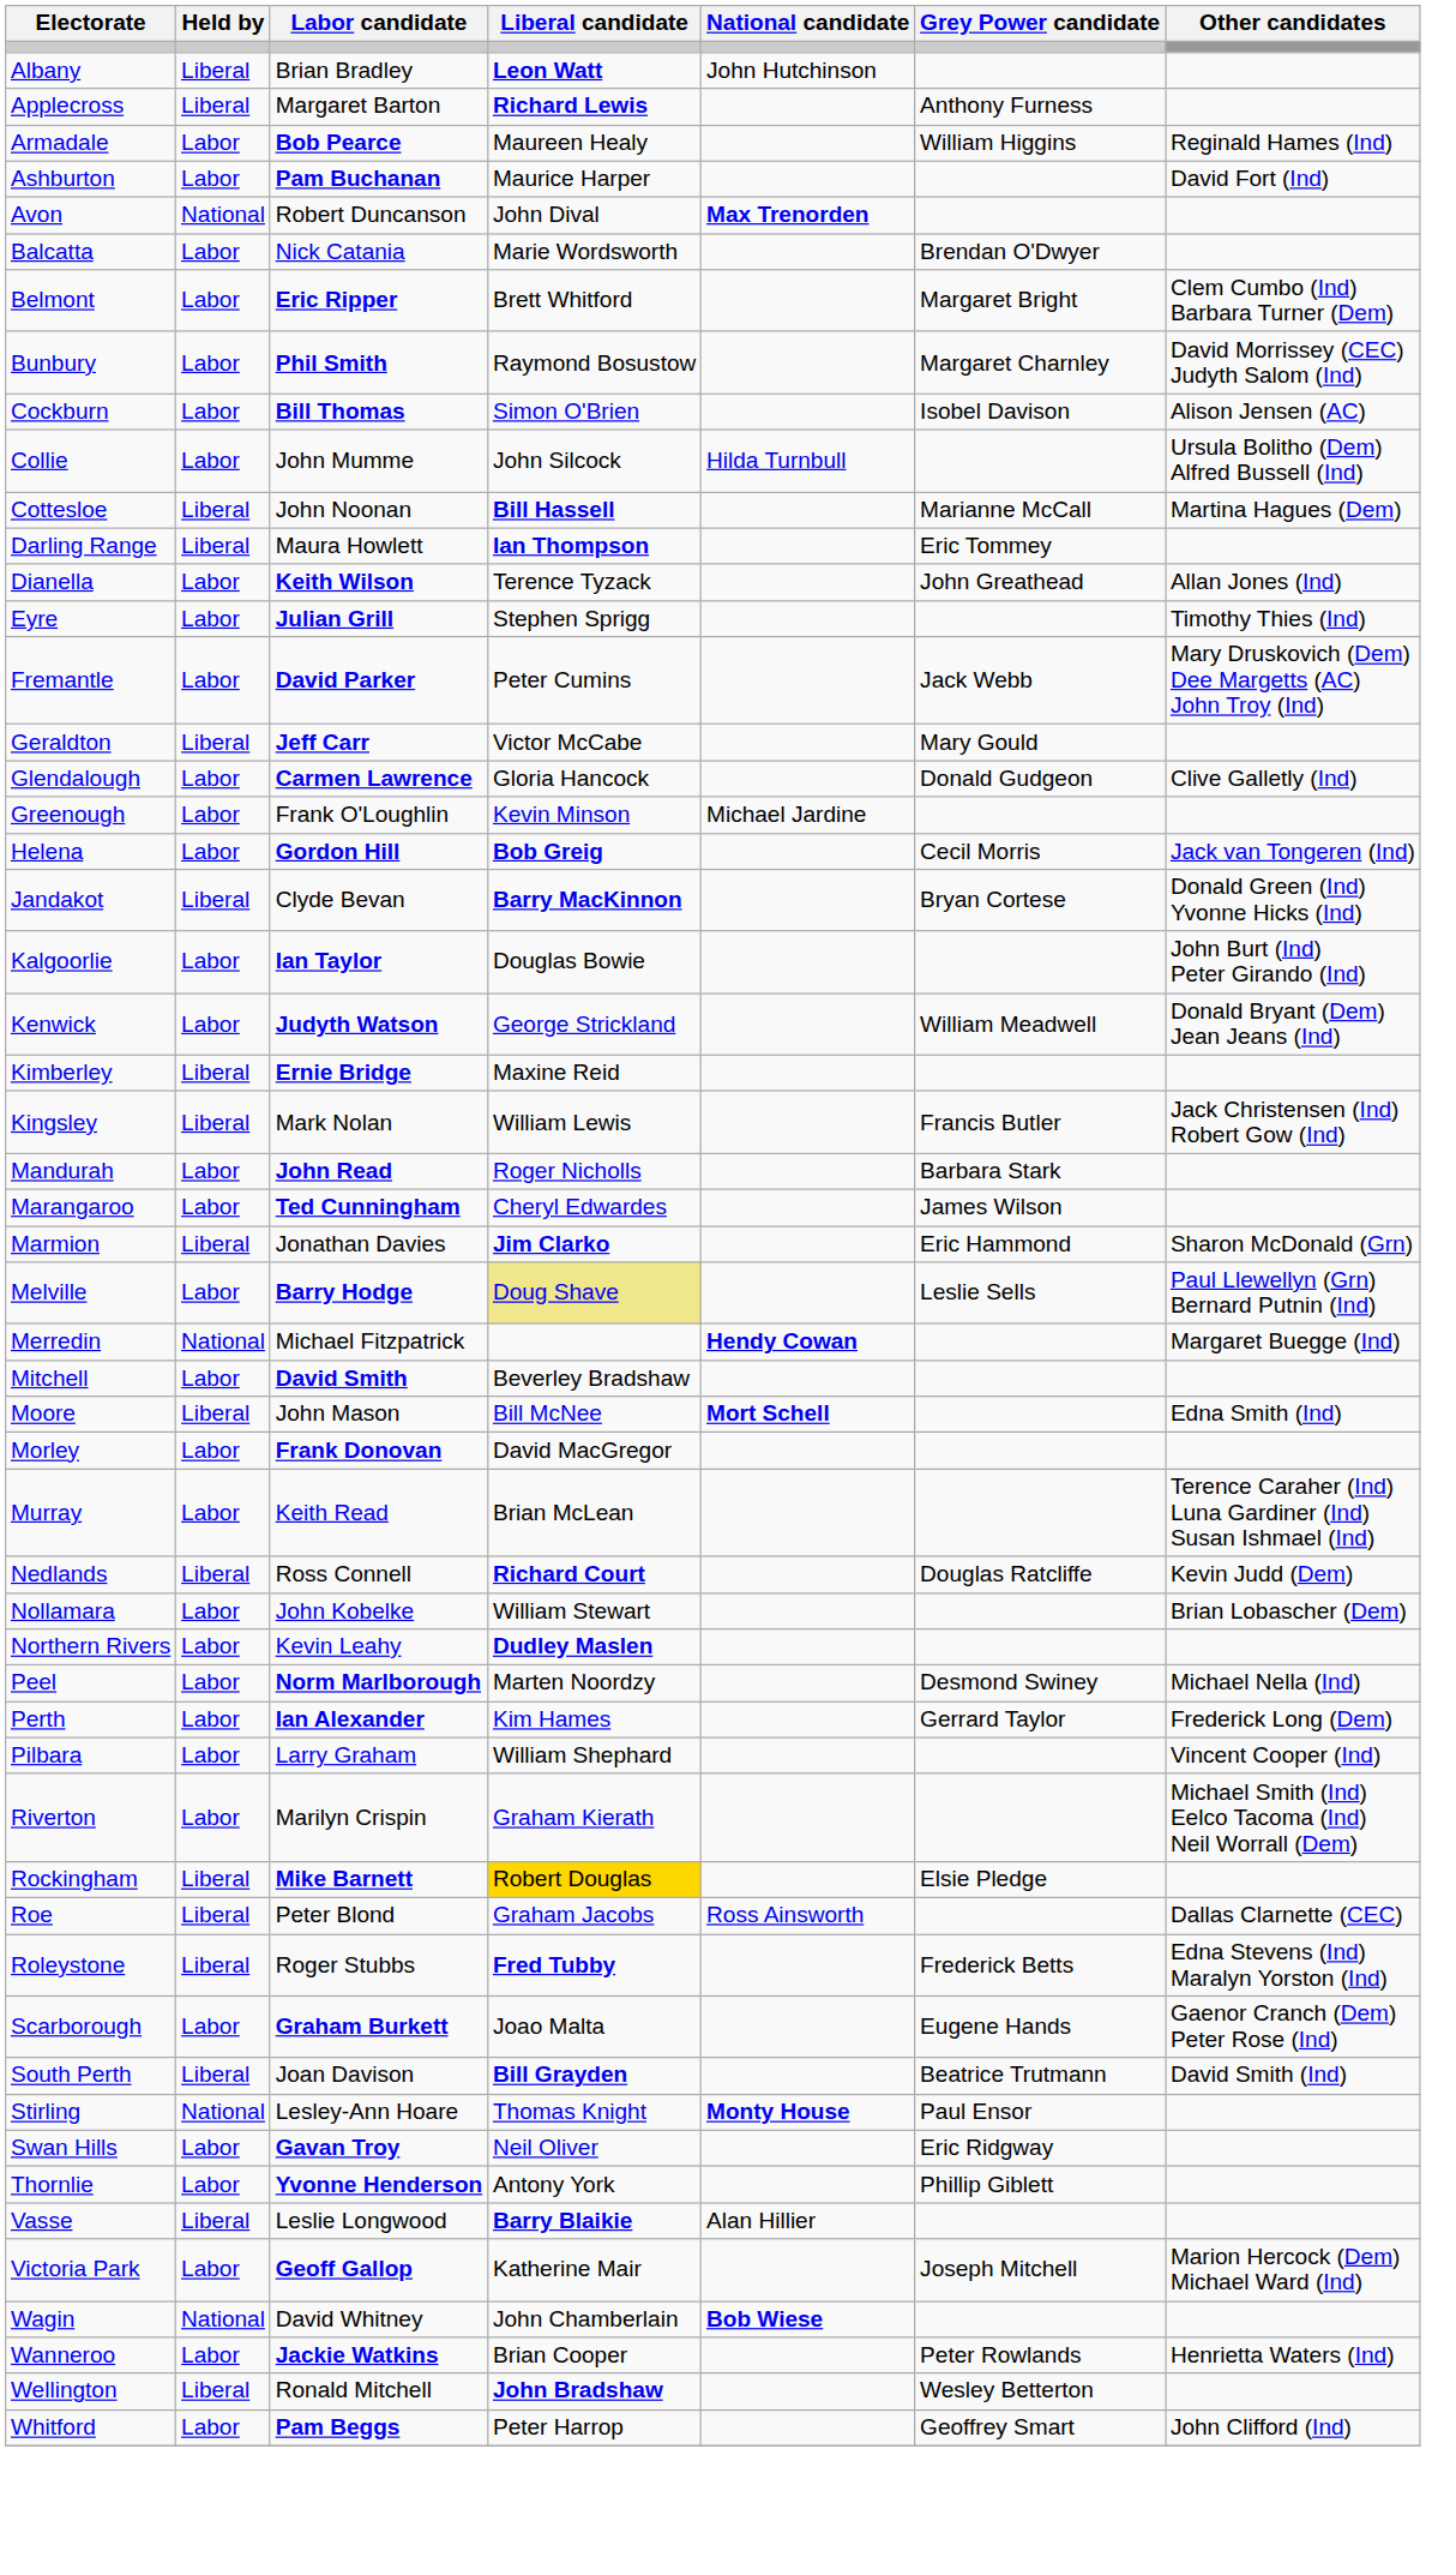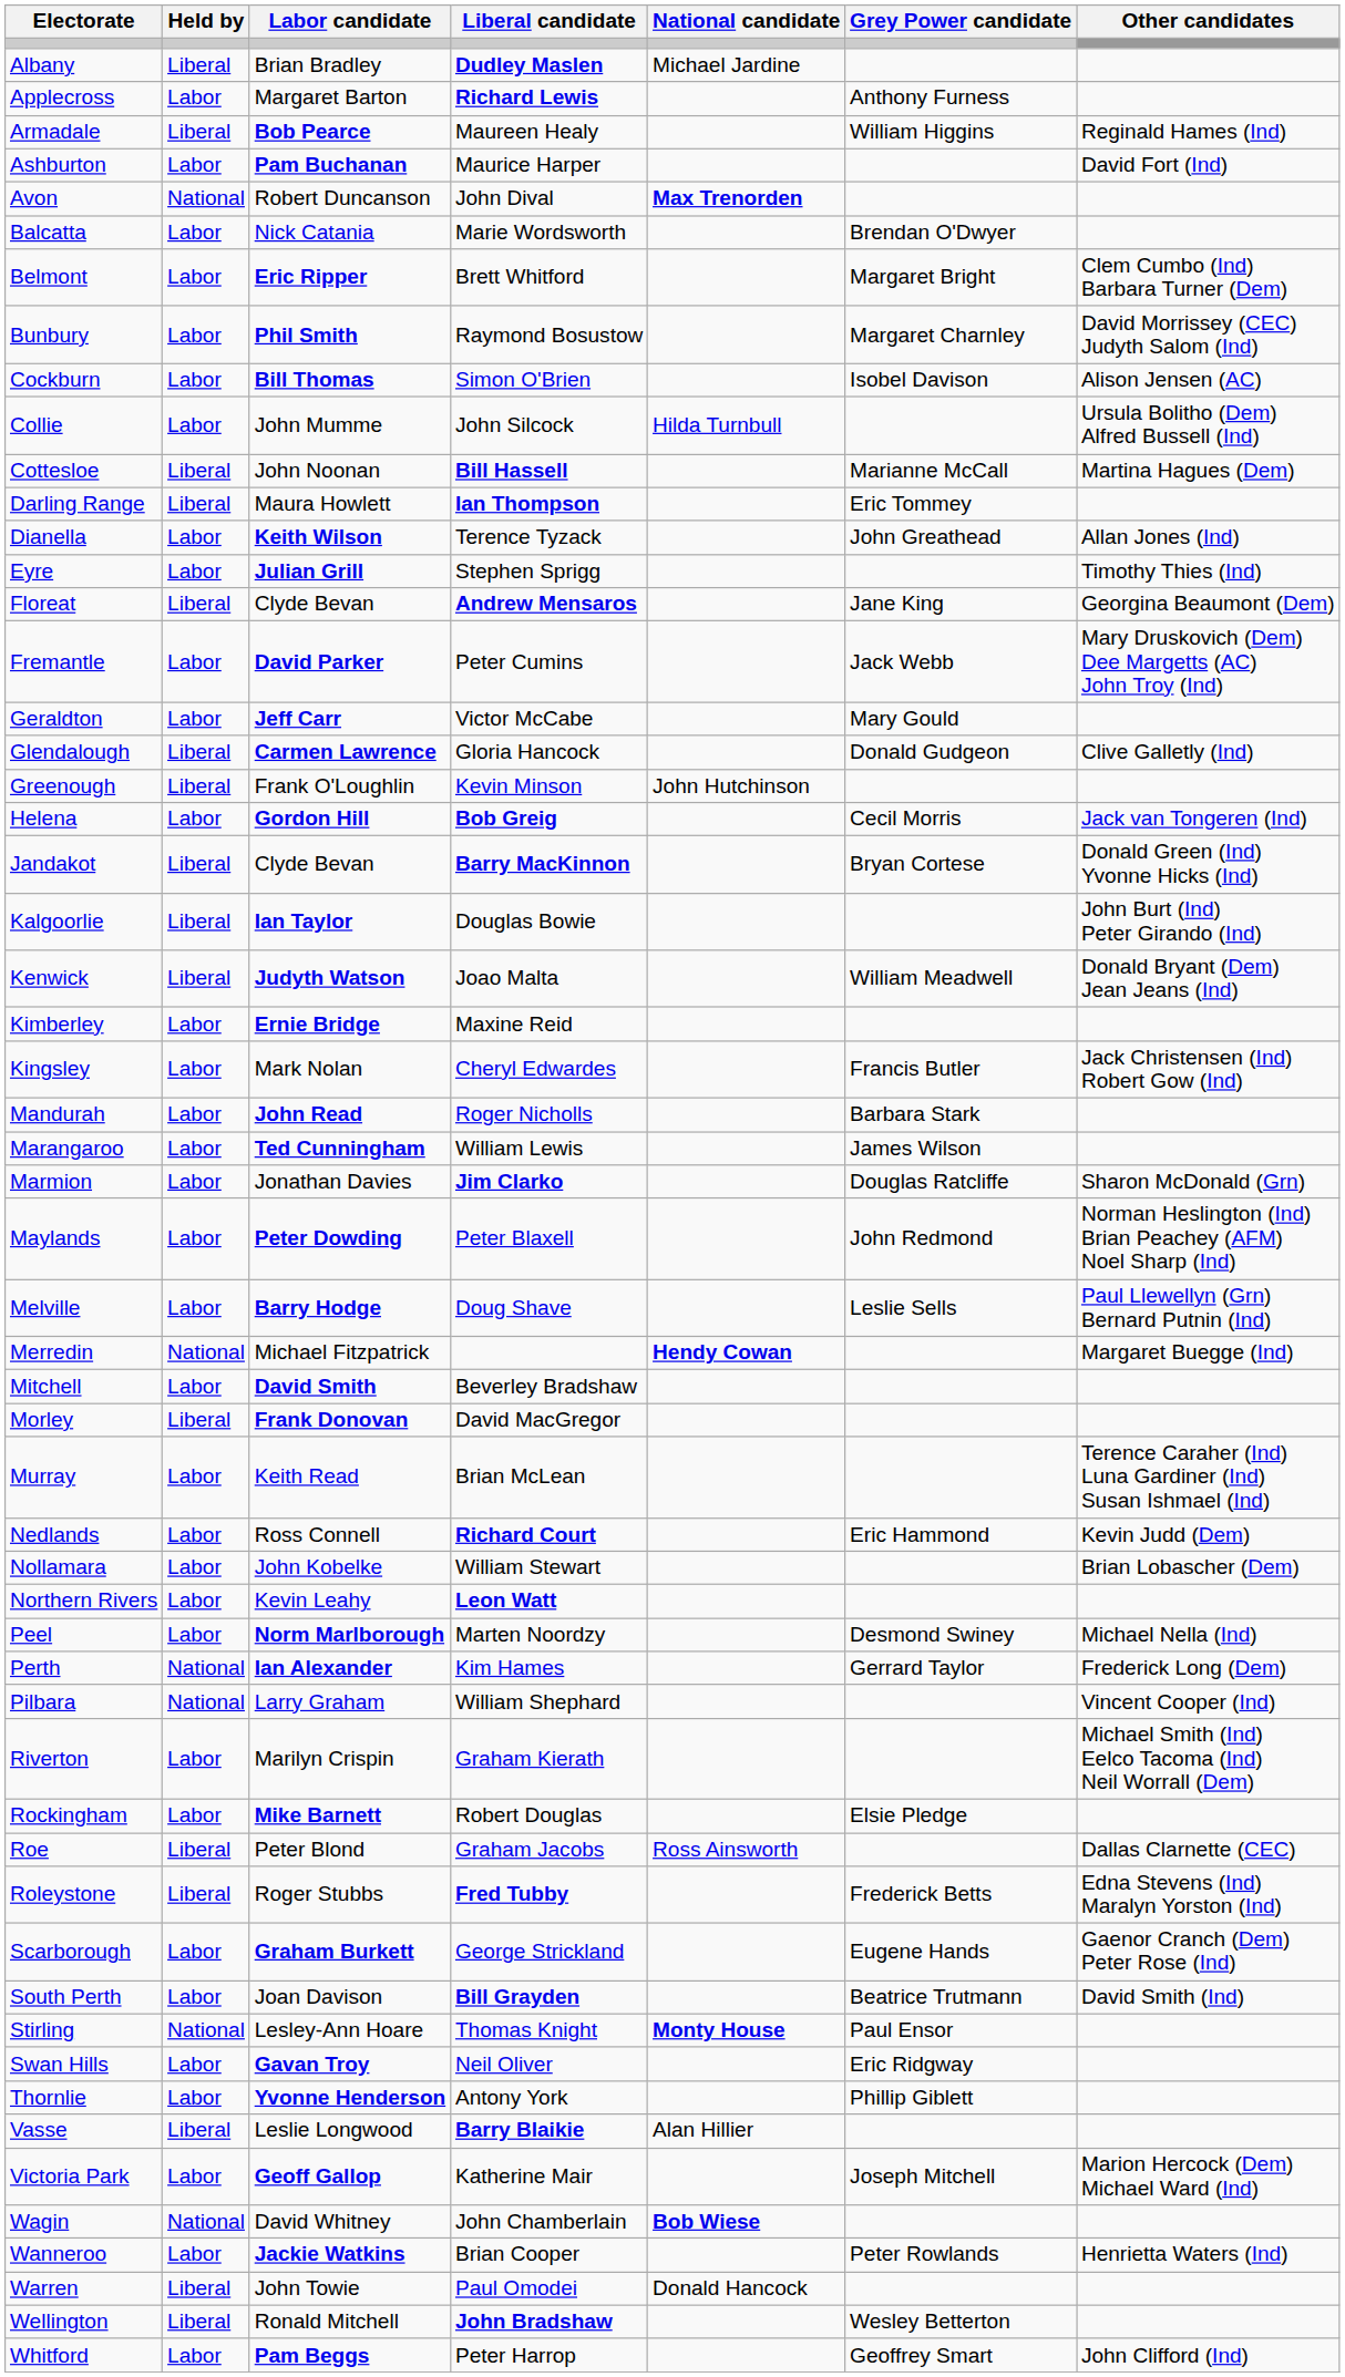Albany | Liberal candidate: Leon Watt -> Dudley Maslen
Albany | National candidate: John Hutchinson -> Michael Jardine
Applecross | Held by: Liberal -> Labor
Armadale | Held by: Labor -> Liberal
+ row: Floreat | Liberal | Clyde Bevan | Andrew Mensaros | Jane King | Georgina Beaumont (Dem)
Geraldton | Held by: Liberal -> Labor
Glendalough | Held by: Labor -> Liberal
Greenough | Held by: Labor -> Liberal
Greenough | National candidate: Michael Jardine -> John Hutchinson
Kalgoorlie | Held by: Labor -> Liberal
Kenwick | Held by: Labor -> Liberal
Kenwick | Liberal candidate: George Strickland -> Joao Malta
Kimberley | Held by: Liberal -> Labor
Kingsley | Held by: Liberal -> Labor
Kingsley | Liberal candidate: William Lewis -> Cheryl Edwardes
Marangaroo | Liberal candidate: Cheryl Edwardes -> William Lewis
Marmion | Held by: Liberal -> Labor
Marmion | Grey Power candidate: Eric Hammond -> Douglas Ratcliffe
+ row: Maylands | Labor | Peter Dowding | Peter Blaxell | John Redmond | Norman Heslington (Ind) Brian Peachey (AFM) Noel Sharp (Ind)
Melville | Liberal candidate: khaki background -> no background
- row: Moore | Liberal | John Mason | Bill McNee | Mort Schell | Edna Smith (Ind)
Morley | Held by: Labor -> Liberal
Nedlands | Held by: Liberal -> Labor
Nedlands | Grey Power candidate: Douglas Ratcliffe -> Eric Hammond
Northern Rivers | Liberal candidate: Dudley Maslen -> Leon Watt
Perth | Held by: Labor -> National
Pilbara | Held by: Labor -> National
Rockingham | Held by: Liberal -> Labor
Rockingham | Liberal candidate: gold background -> no background
Scarborough | Liberal candidate: Joao Malta -> George Strickland
South Perth | Held by: Liberal -> Labor
+ row: Warren | Liberal | John Towie | Paul Omodei | Donald Hancock
